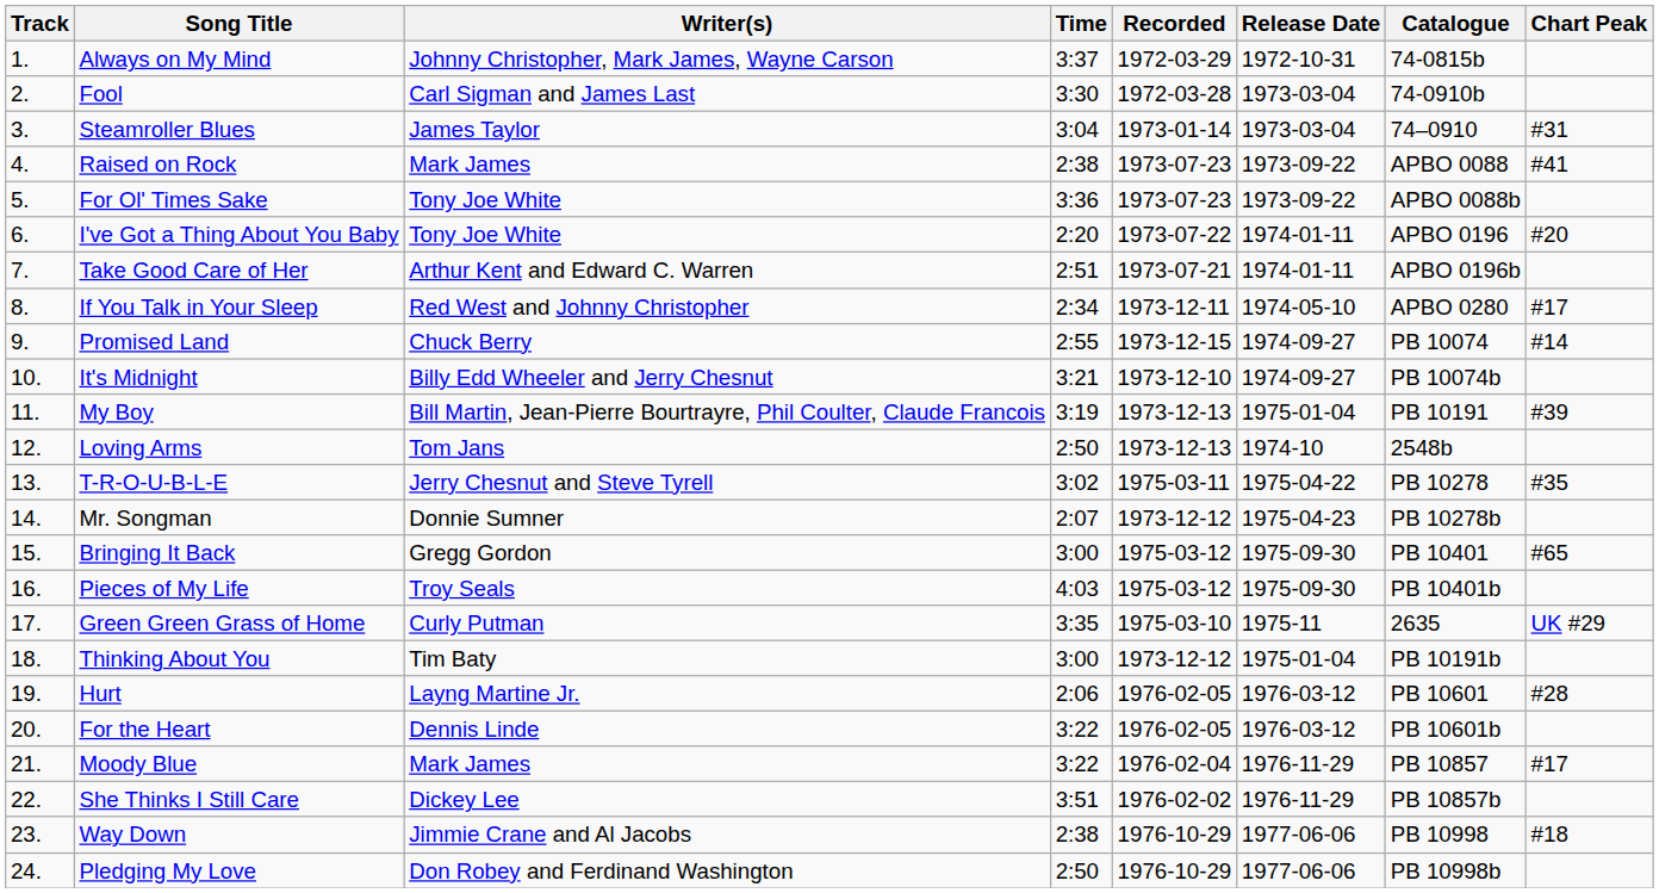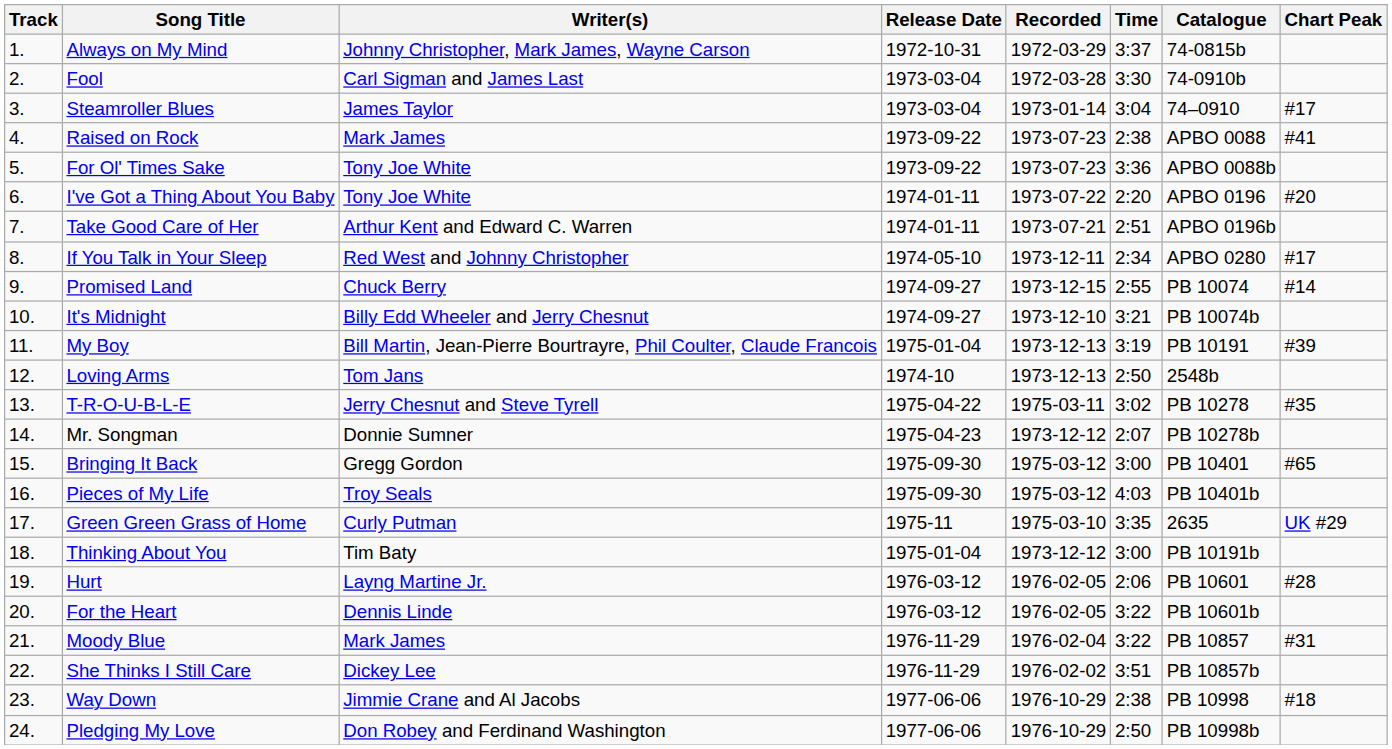columns swapped: Time <-> Release Date
Steamroller Blues | Chart Peak: #31 -> #17
Moody Blue | Chart Peak: #17 -> #31
